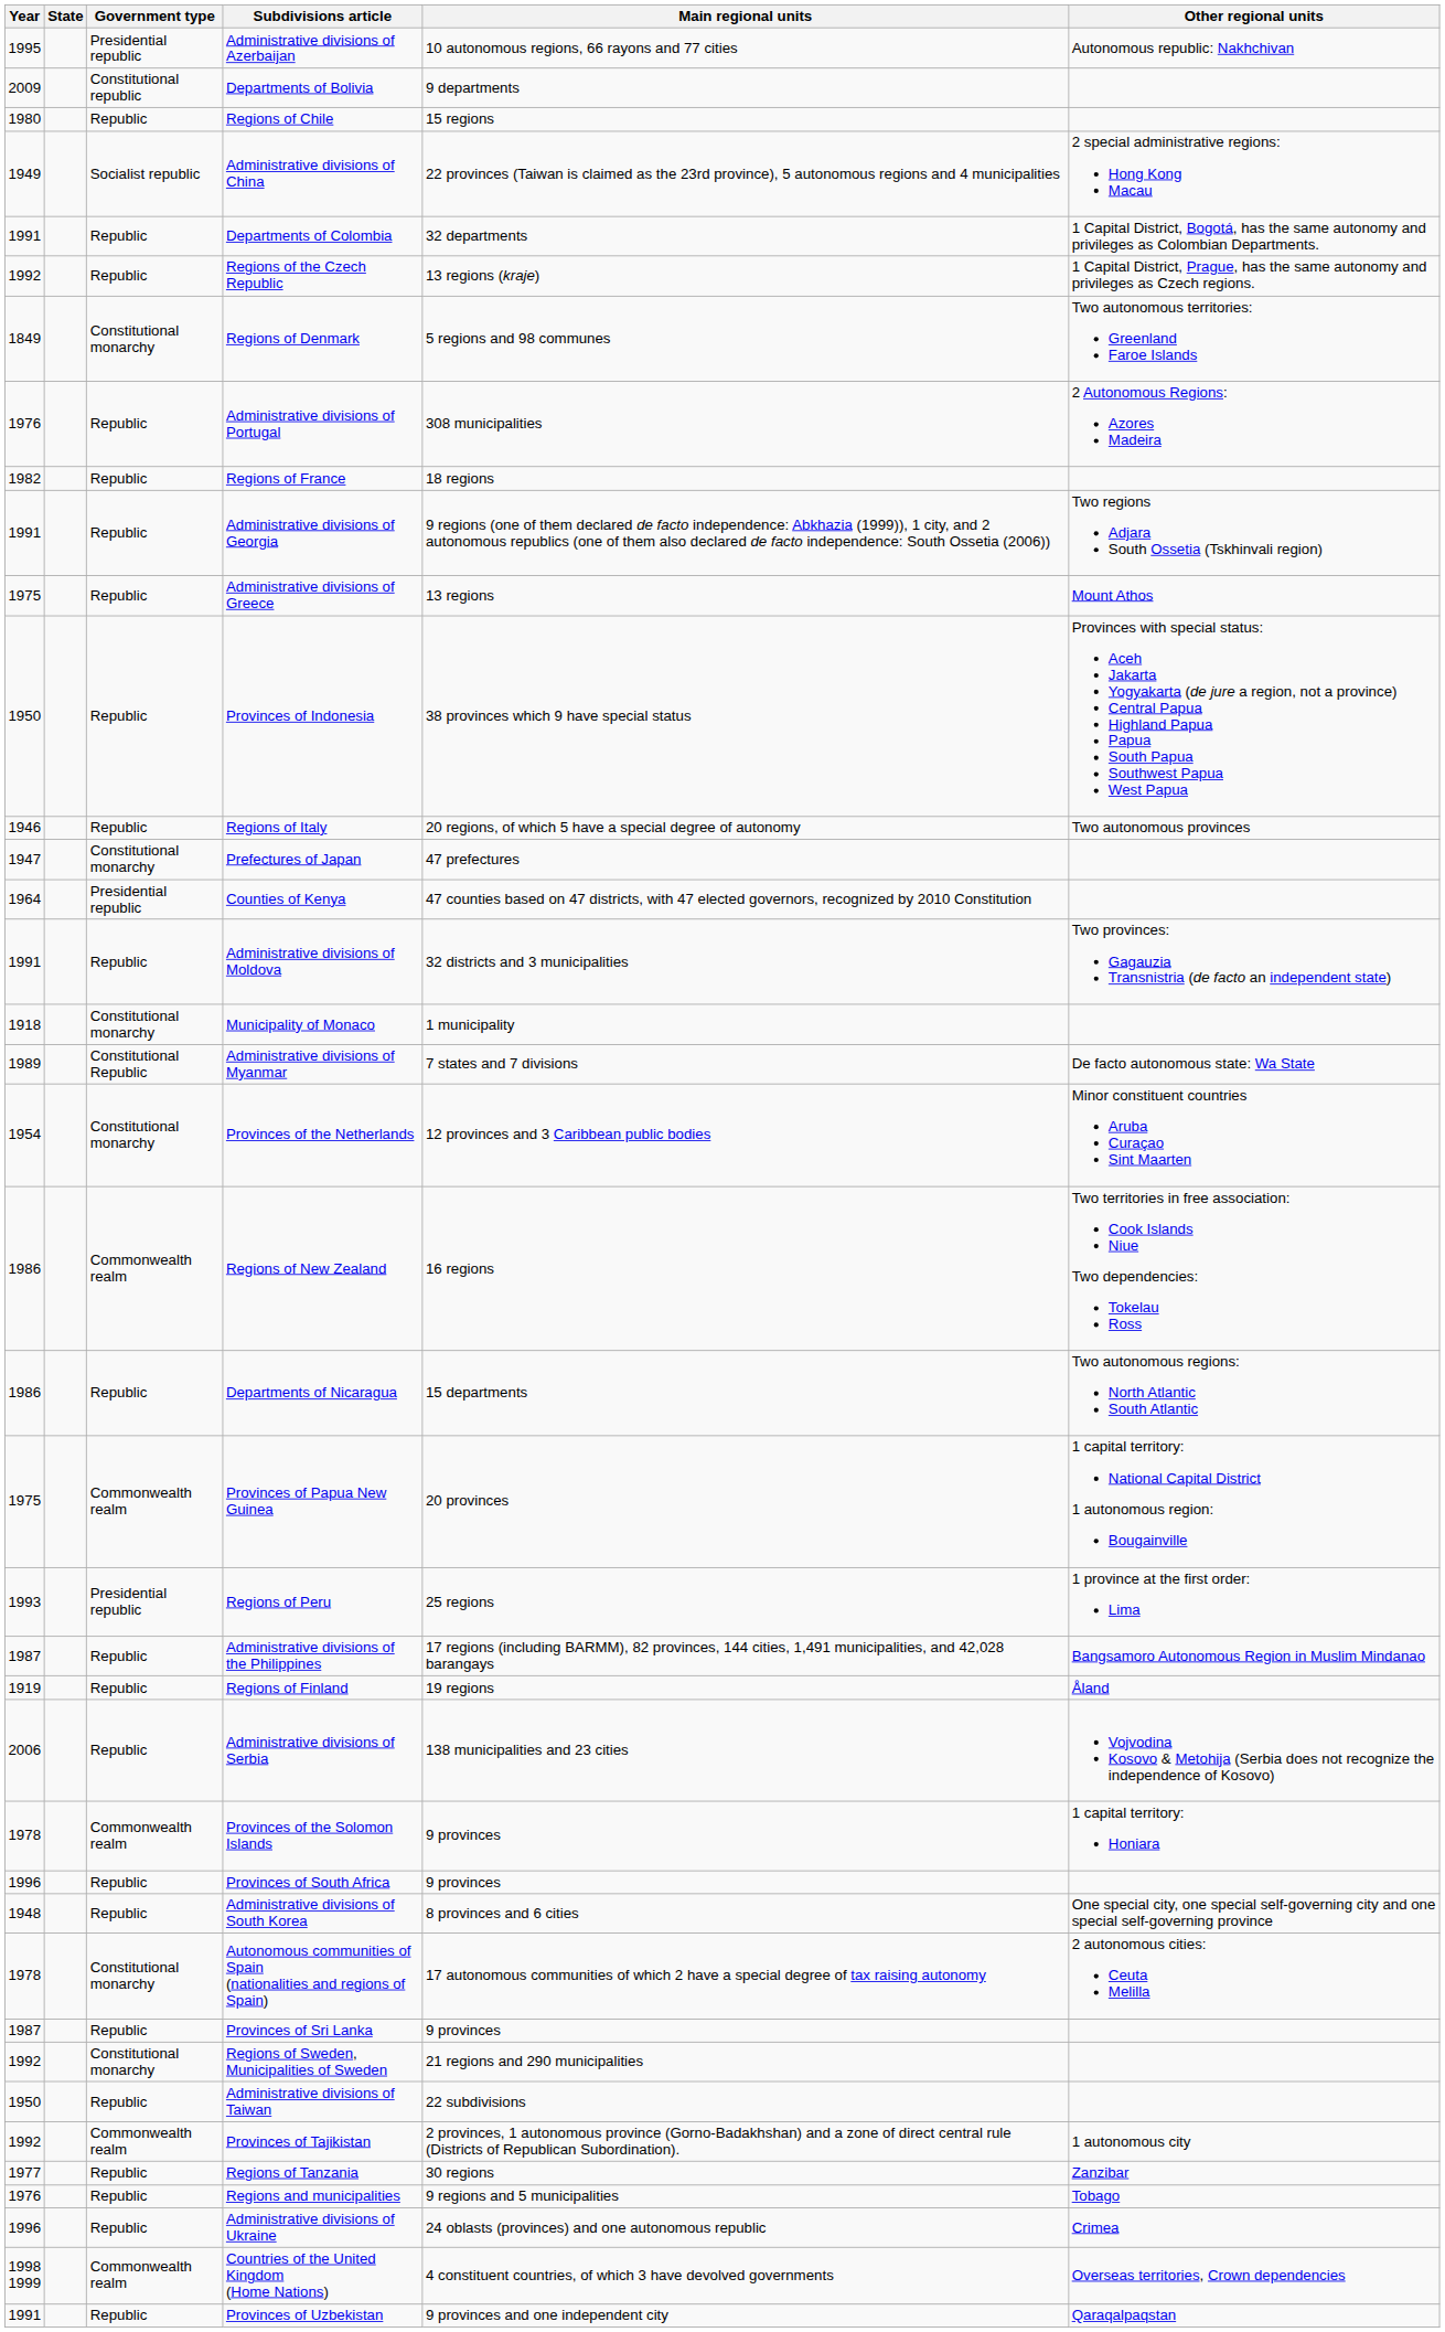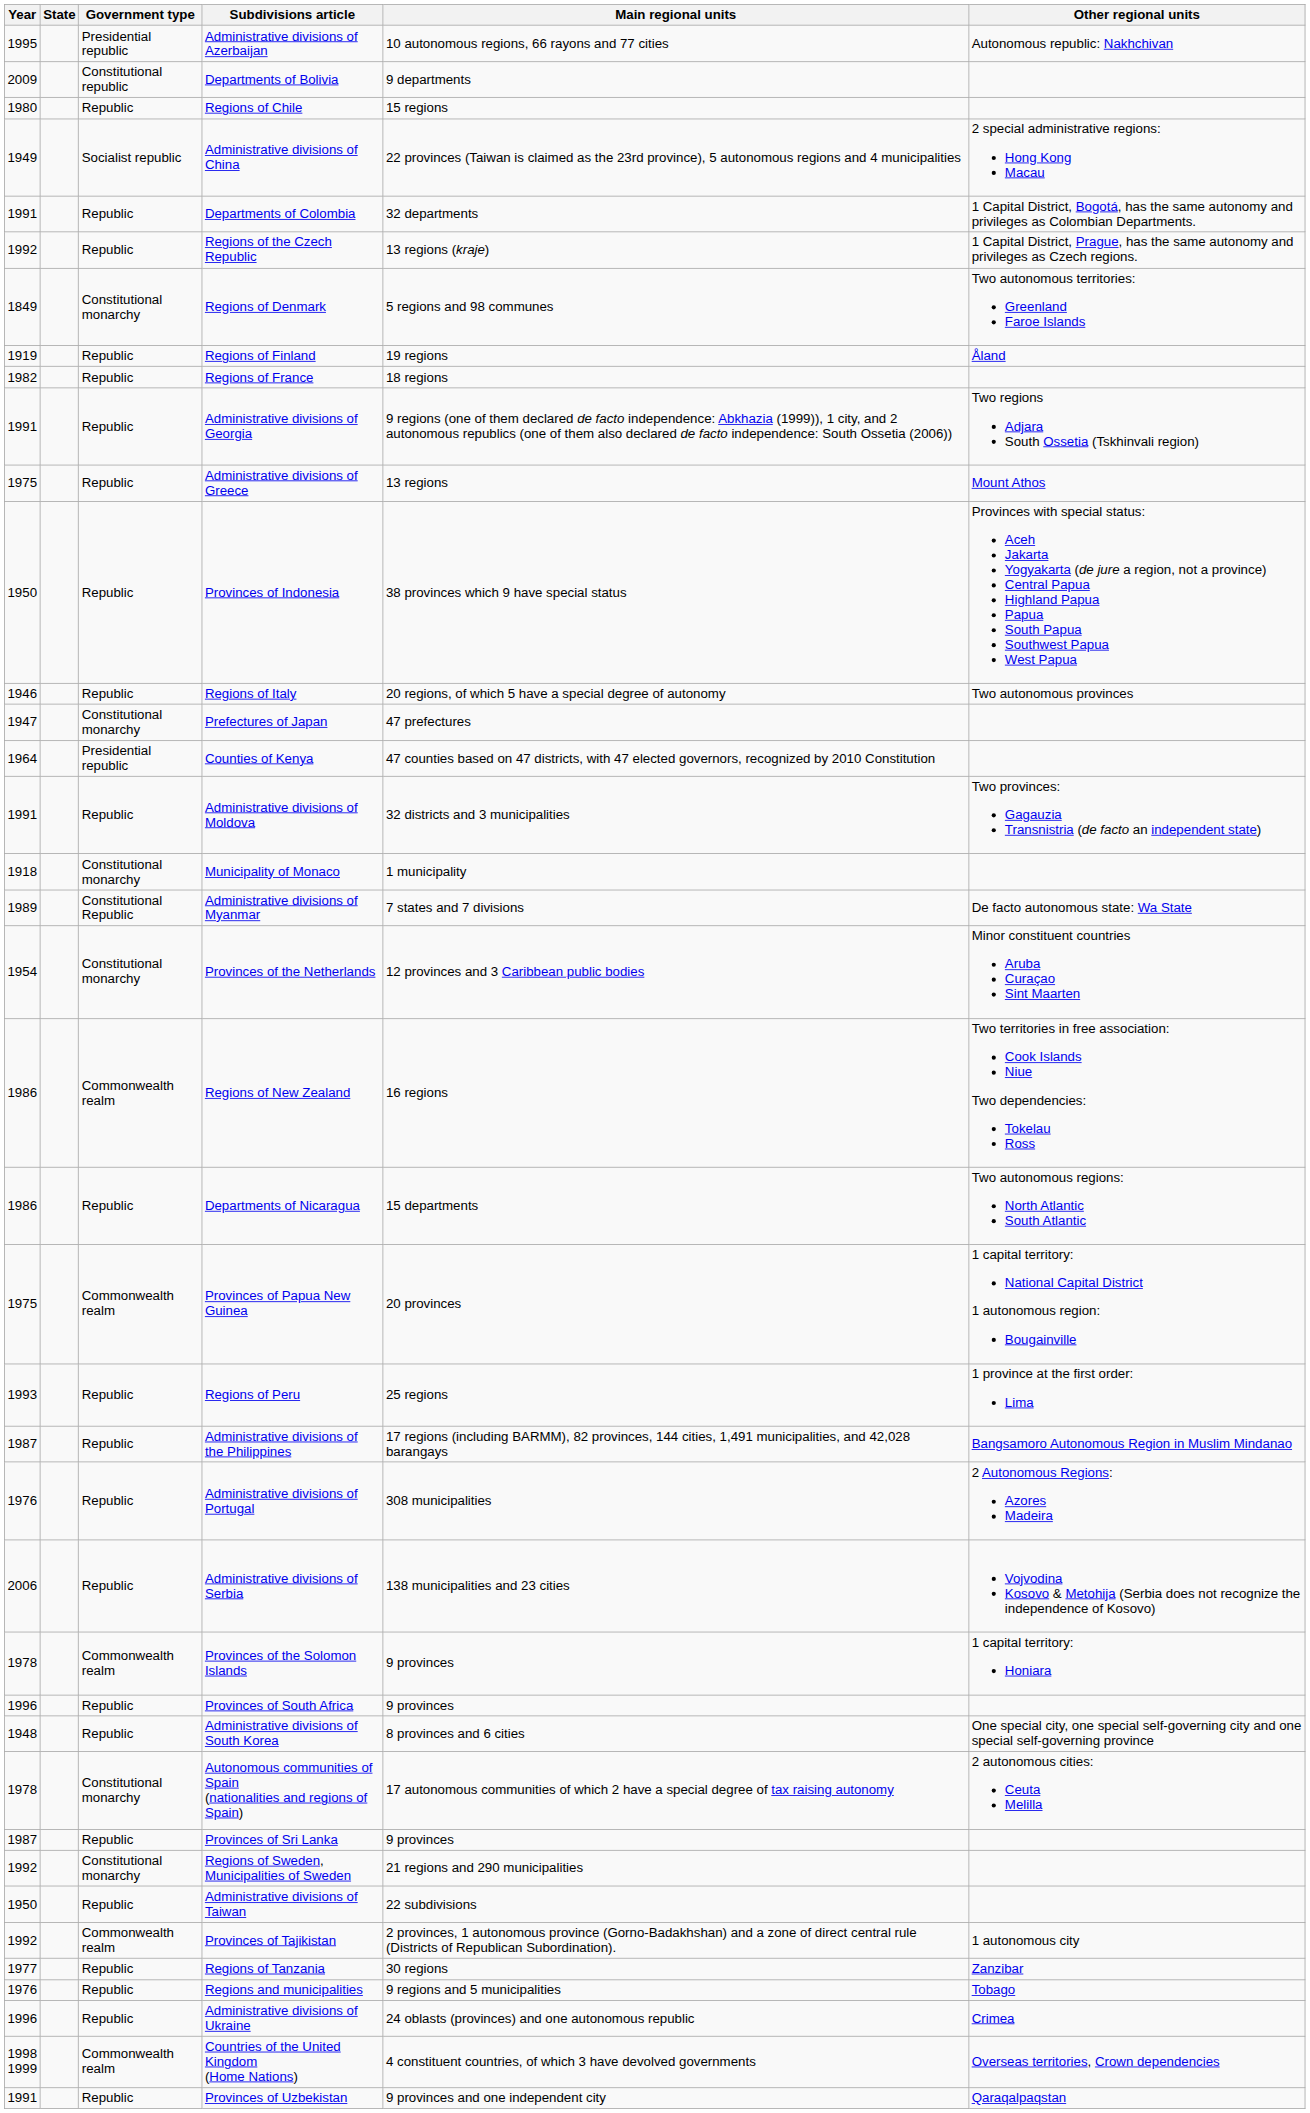rows swapped: Regions of Finland <-> Administrative divisions of Portugal
Regions of Peru | Government type: Presidential republic -> Republic
